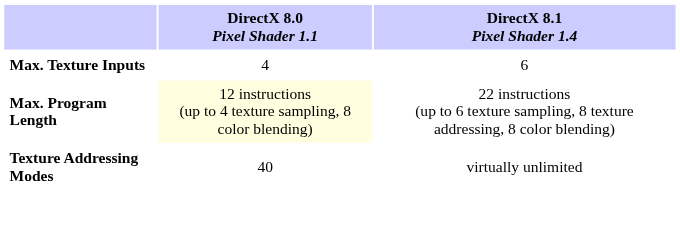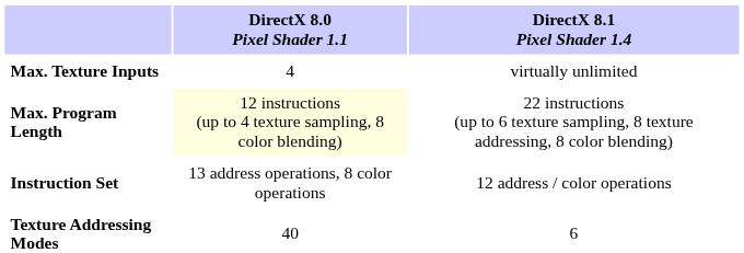Max. Texture Inputs | DirectX 8.1 Pixel Shader 1.4: 6 -> virtually unlimited
+ row: Instruction Set | 13 address operations, 8 color operations | 12 address / color operations
Texture Addressing Modes | DirectX 8.1 Pixel Shader 1.4: virtually unlimited -> 6
